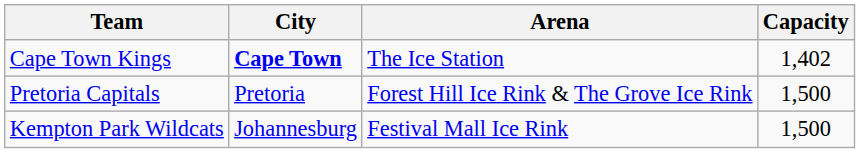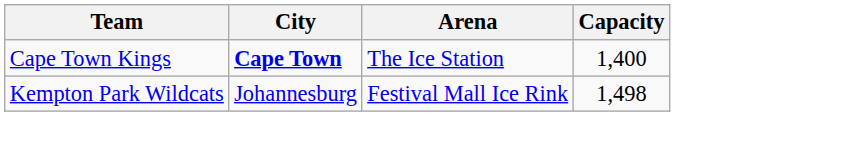Cape Town Kings | Capacity: 1,402 -> 1,400
- row: Pretoria Capitals | Pretoria | Forest Hill Ice Rink & The Grove Ice Rink | 1,500
Kempton Park Wildcats | Capacity: 1,500 -> 1,498
